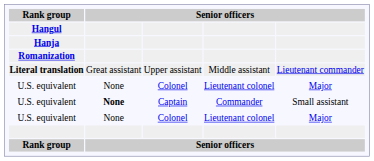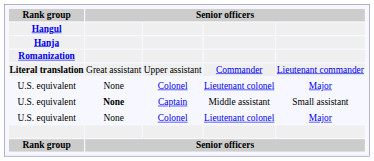Literal translation | column 4: Middle assistant -> Commander
U.S. equivalent / Captain | column 4: Commander -> Middle assistant
